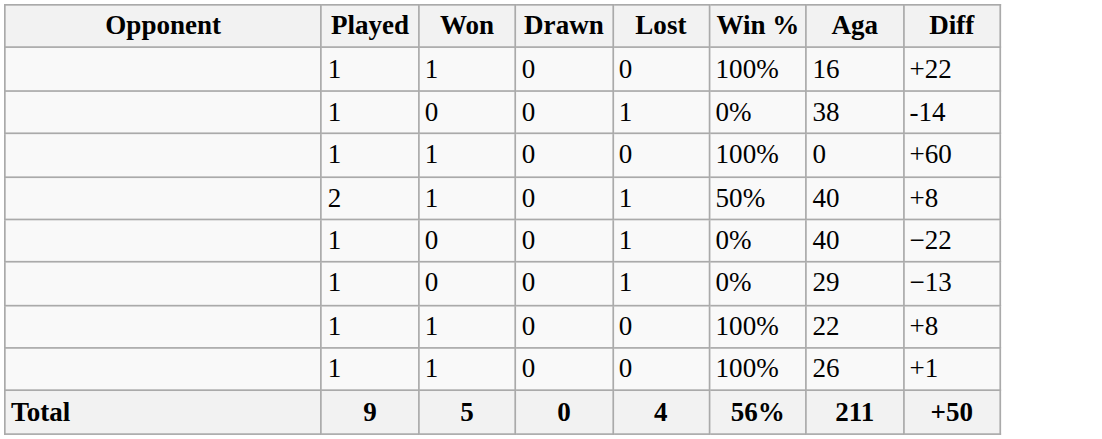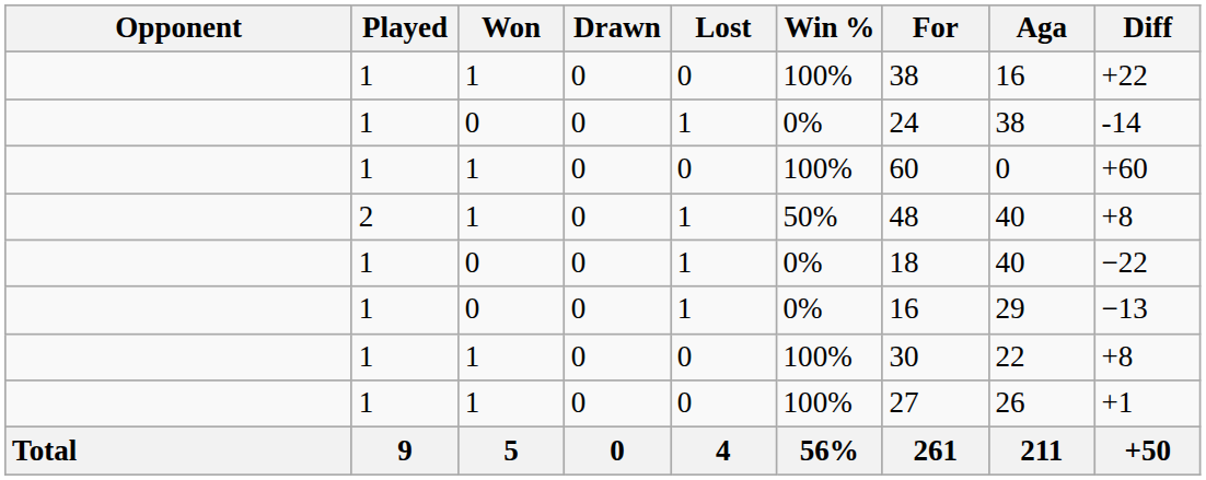+ column: For | 38 | 24 | 60 | 48 | 18 | 16 | 30 | 27 | 261
